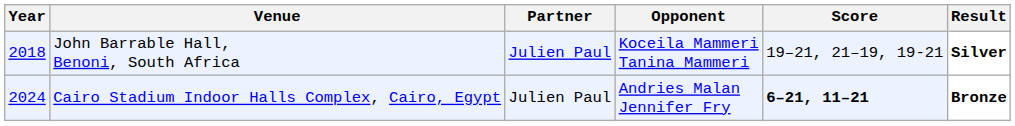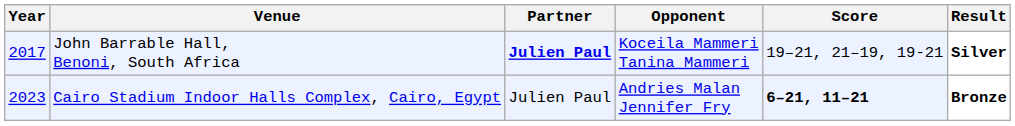John Barrable Hall, Benoni, South Africa | Year: 2018 -> 2017
John Barrable Hall, Benoni, South Africa | Partner: normal -> bold
Cairo Stadium Indoor Halls Complex, Cairo, Egypt | Year: 2024 -> 2023
